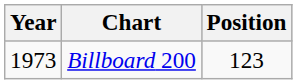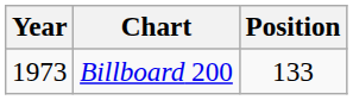Billboard 200 | Position: 123 -> 133
